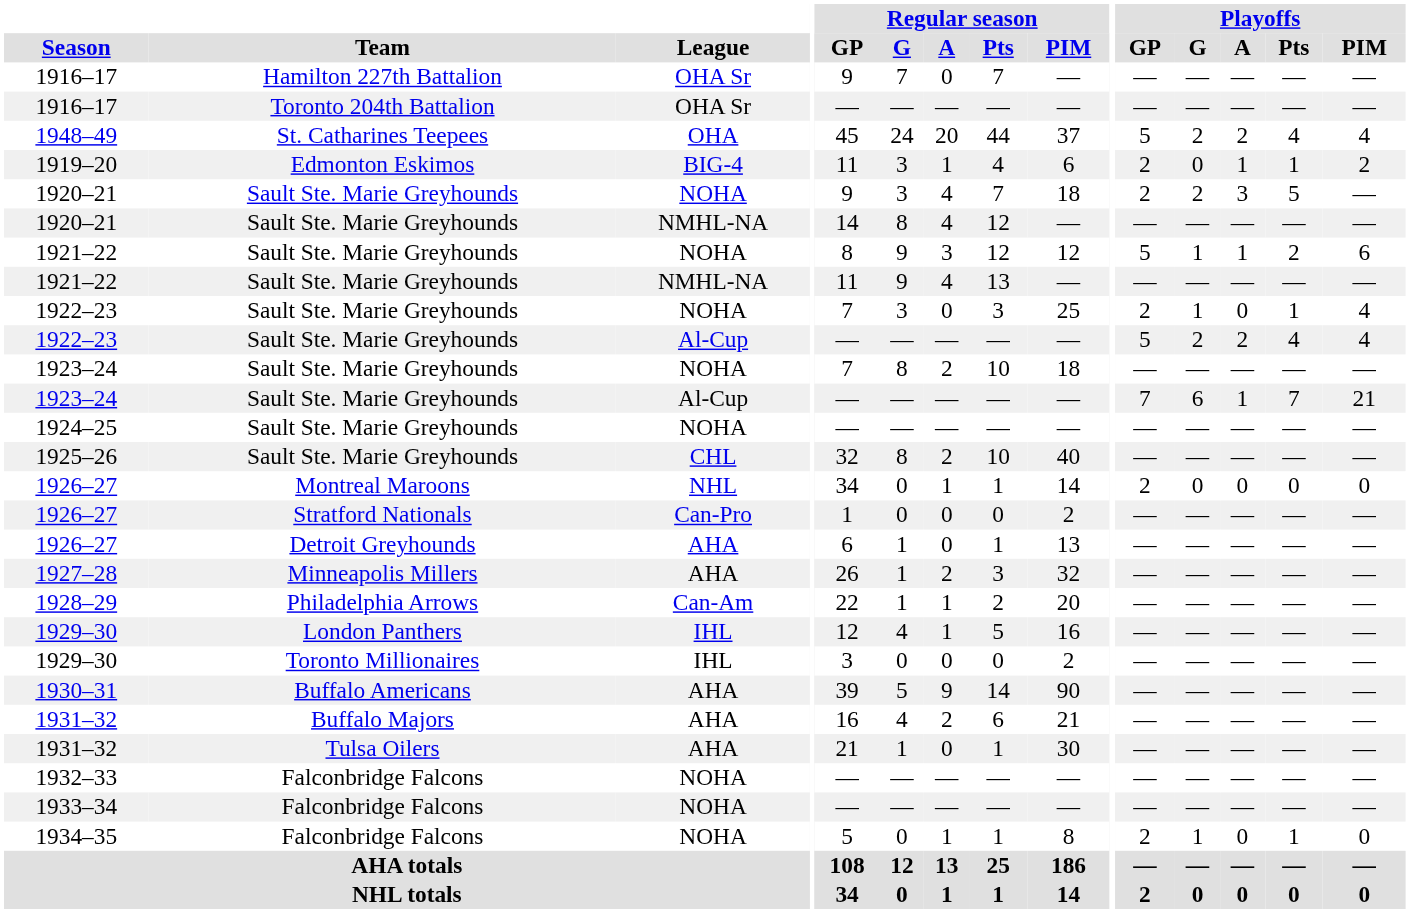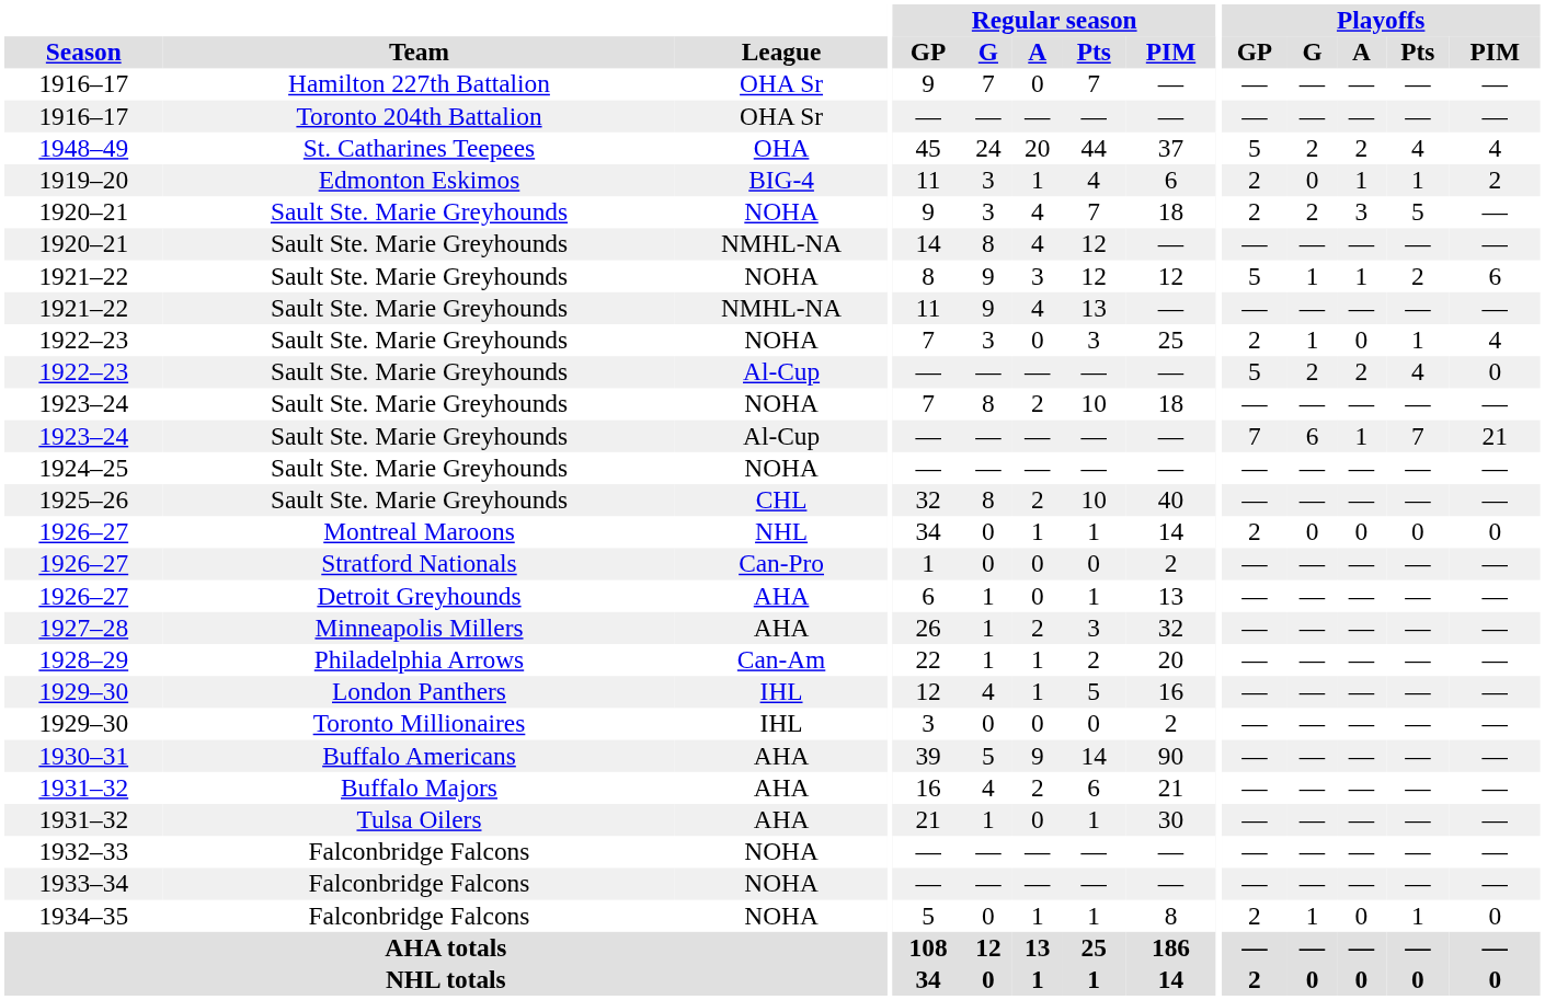1922–23 / Al-Cup | Playoffs / PIM: 4 -> 0
